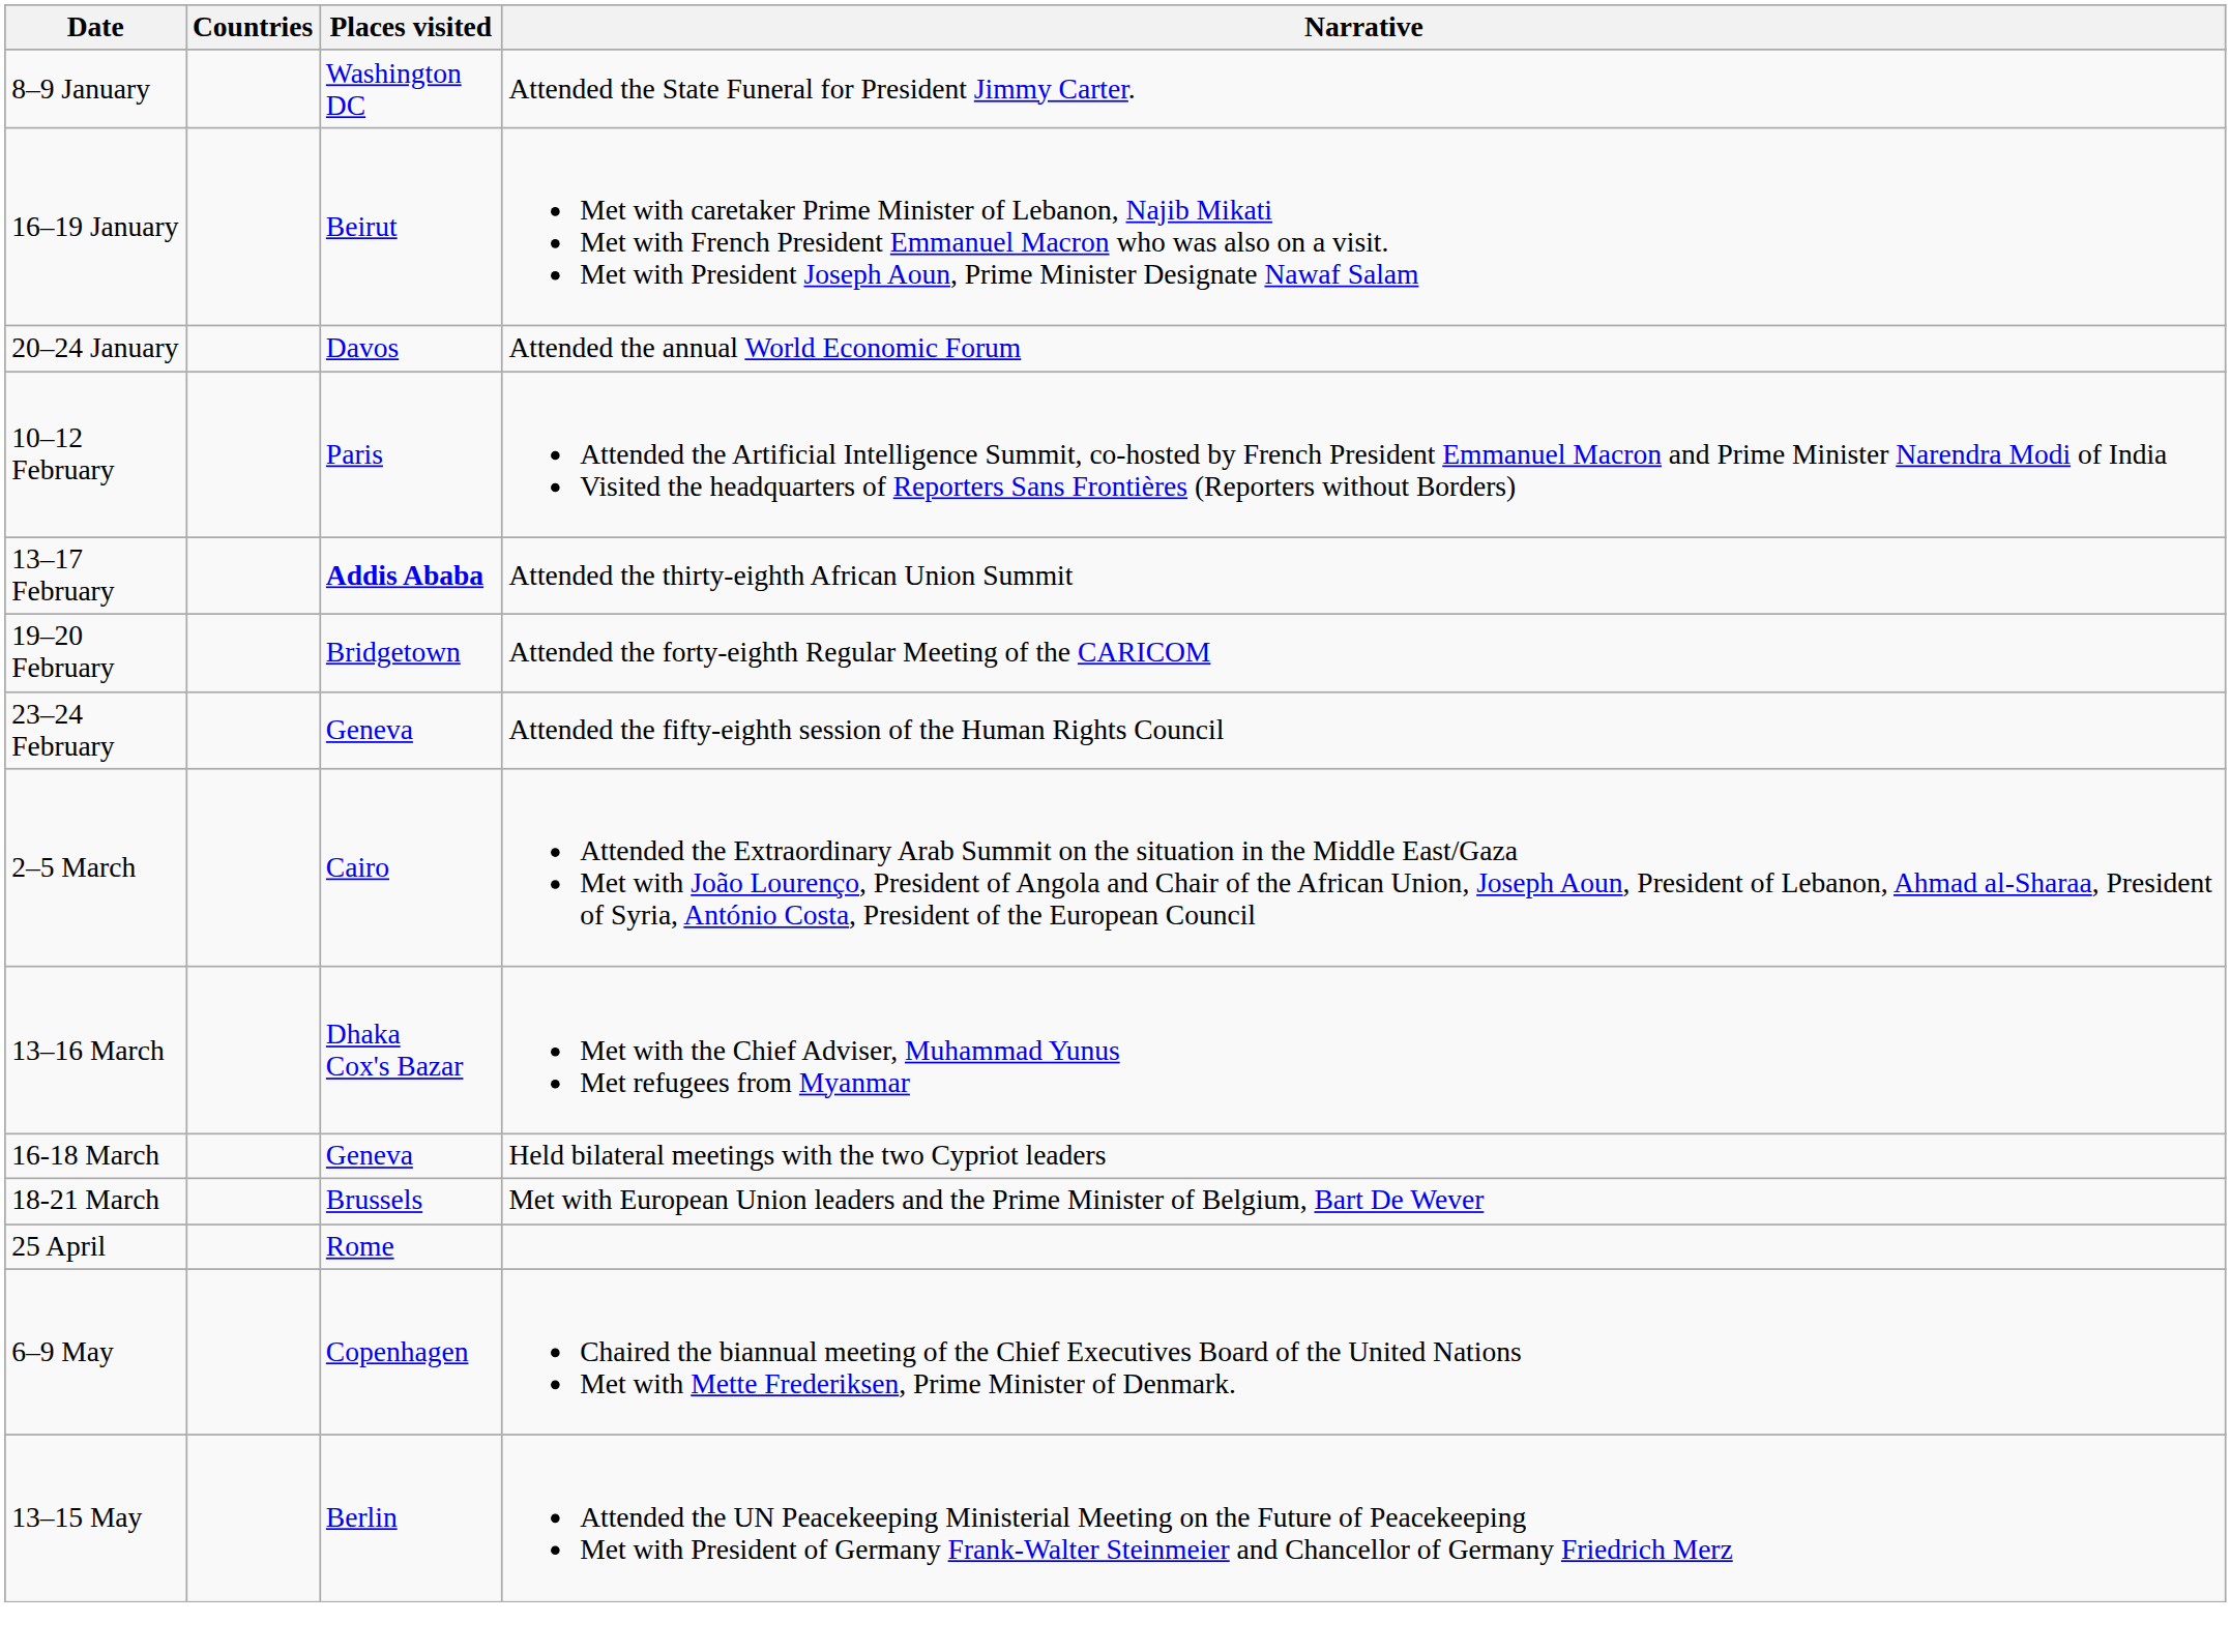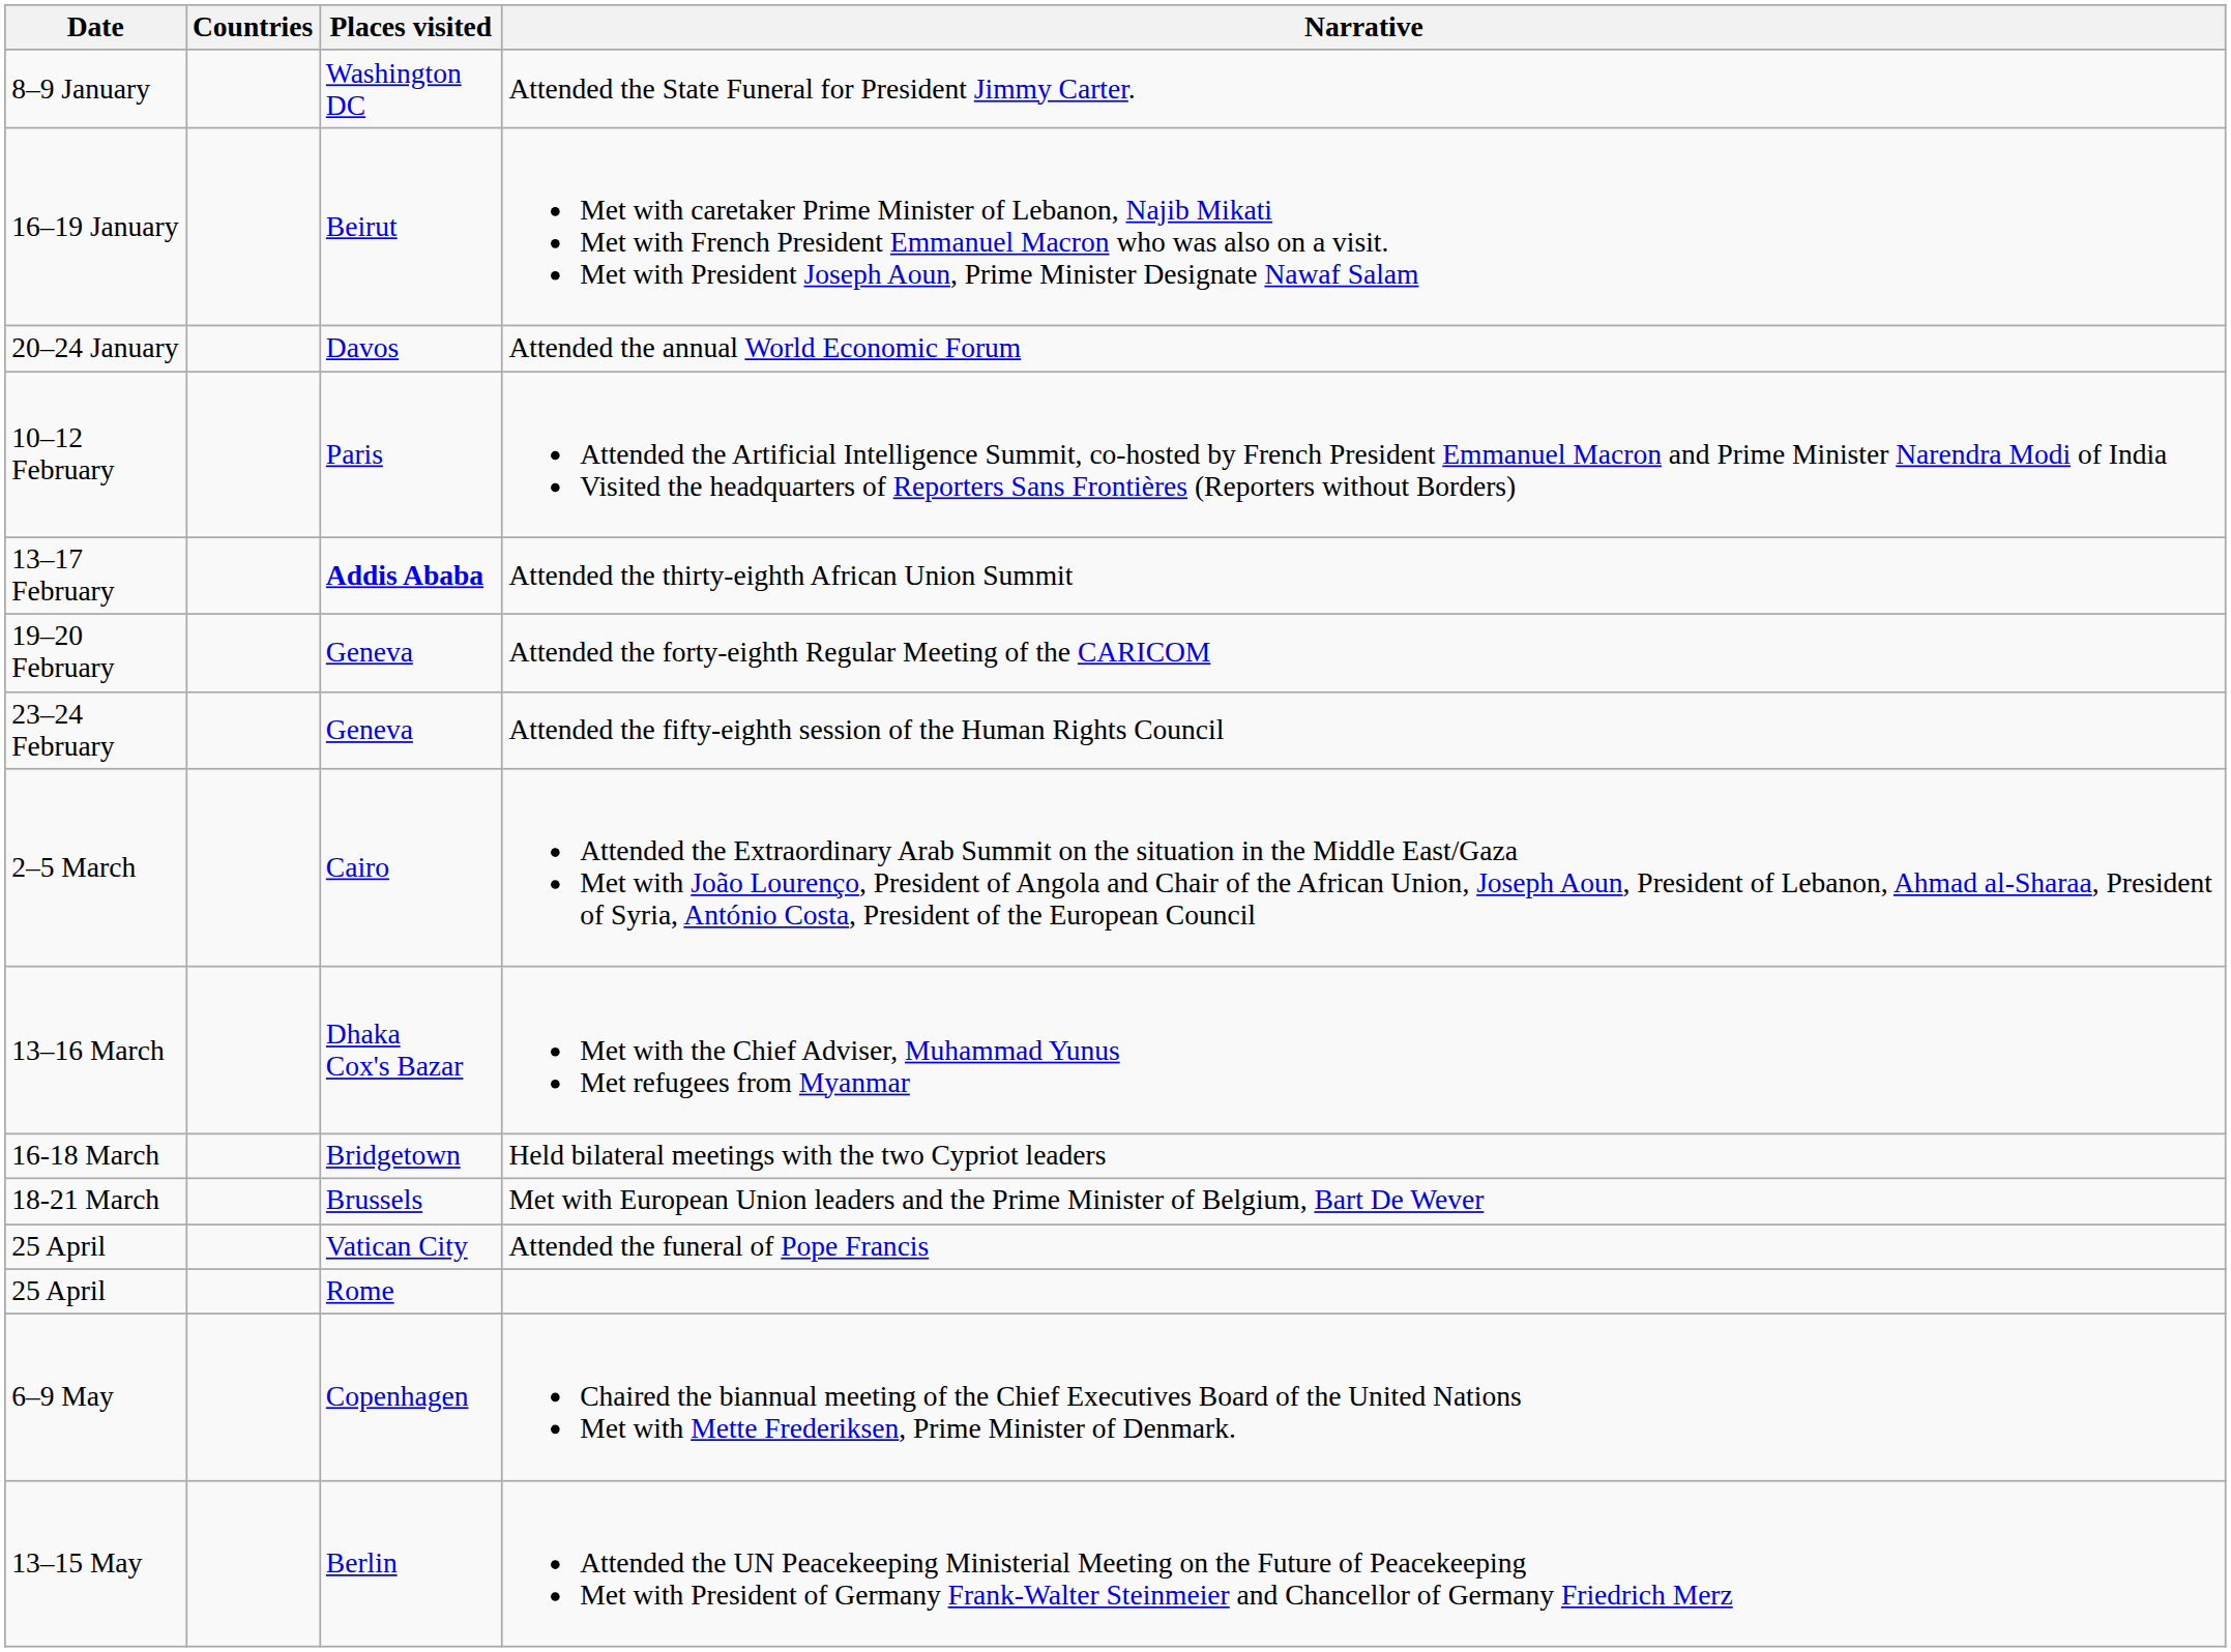Attended the forty-eighth Regular Meeting of the CARICOM | Places visited: Bridgetown -> Geneva
Held bilateral meetings with the two Cypriot leaders | Places visited: Geneva -> Bridgetown
+ row: 25 April | Vatican City | Attended the funeral of Pope Francis
